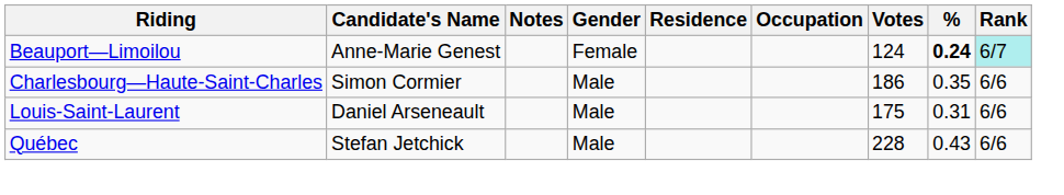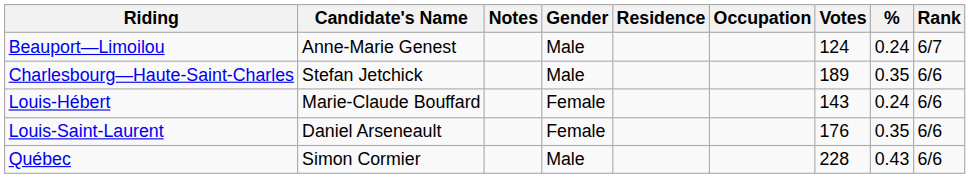Beauport—Limoilou | Gender: Female -> Male
Beauport—Limoilou | %: bold -> normal
Beauport—Limoilou | Rank: paleturquoise background -> no background
Charlesbourg—Haute-Saint-Charles | Candidate's Name: Simon Cormier -> Stefan Jetchick
Charlesbourg—Haute-Saint-Charles | Votes: 186 -> 189
+ row: Louis-Hébert | Marie-Claude Bouffard | Female | 143 | 0.24 | 6/6
Louis-Saint-Laurent | Gender: Male -> Female
Louis-Saint-Laurent | Votes: 175 -> 176
Louis-Saint-Laurent | %: 0.31 -> 0.35
Québec | Candidate's Name: Stefan Jetchick -> Simon Cormier
